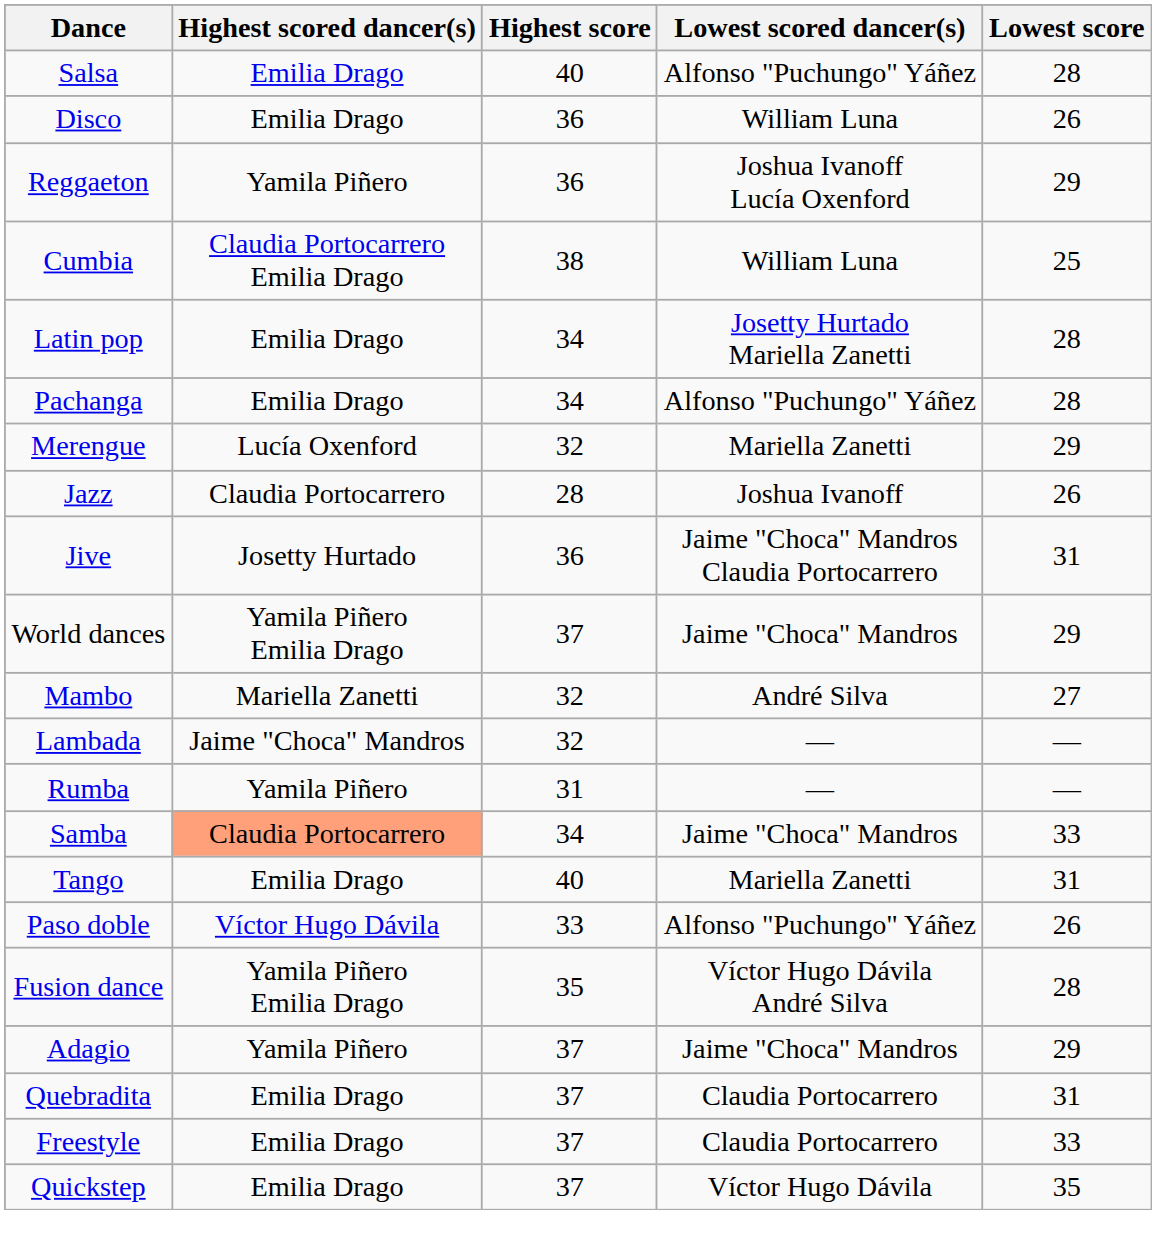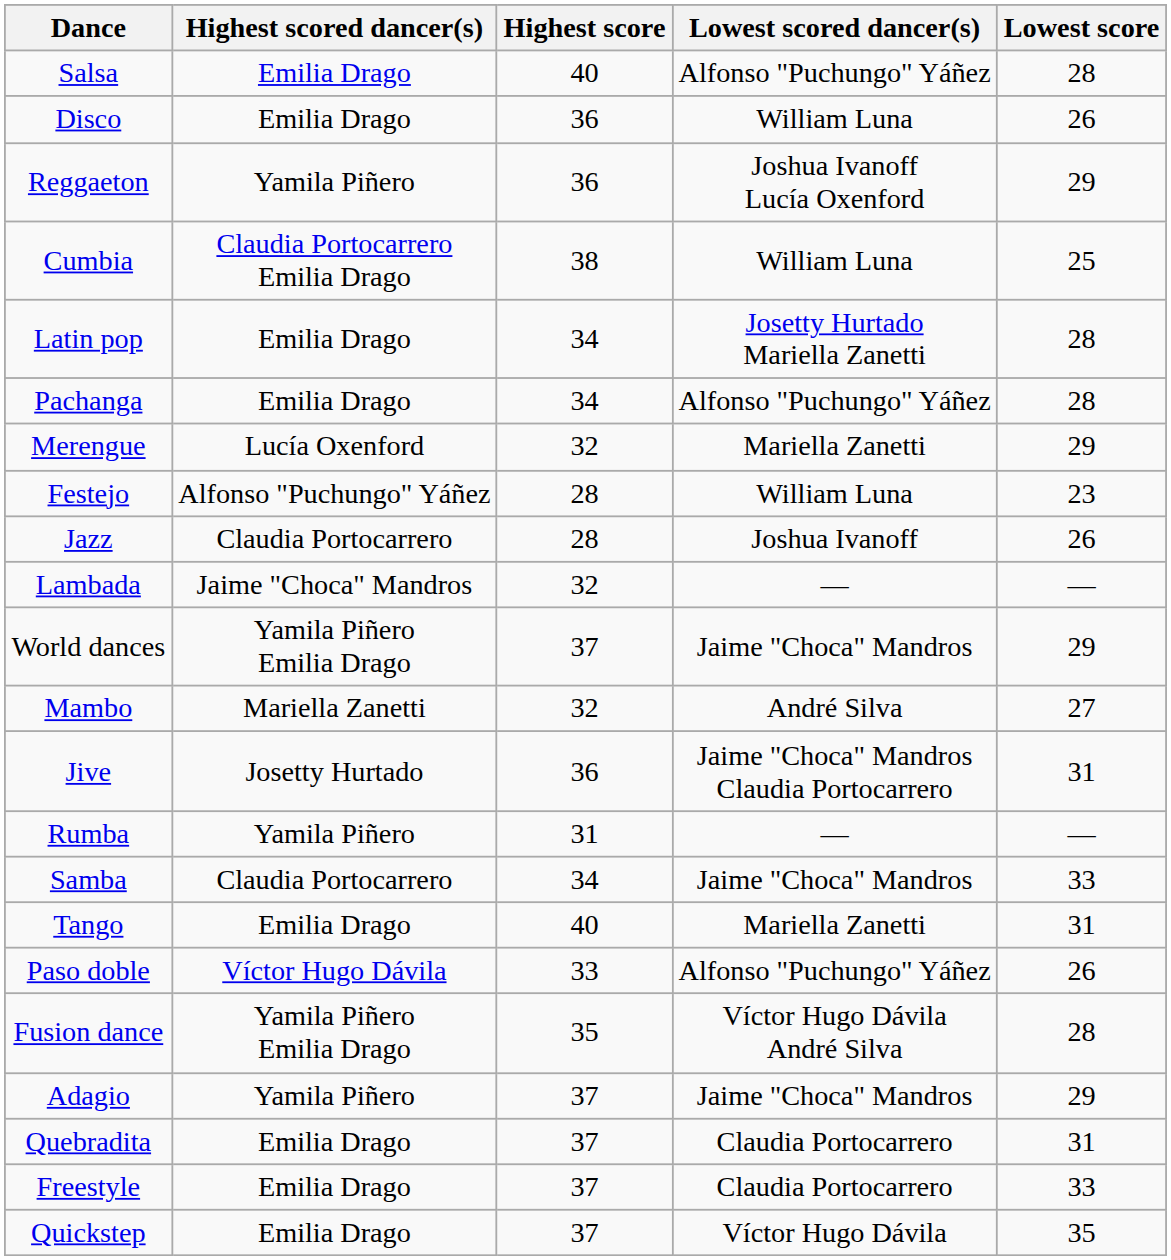+ row: Festejo | Alfonso "Puchungo" Yáñez | 28 | William Luna | 23
rows swapped: Lambada <-> Jive
Samba | Highest scored dancer(s): lightsalmon background -> no background
